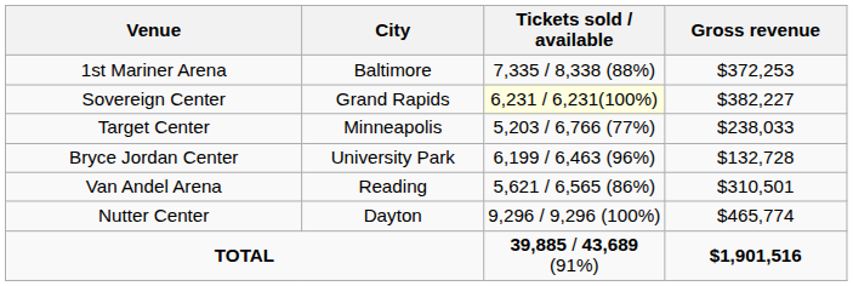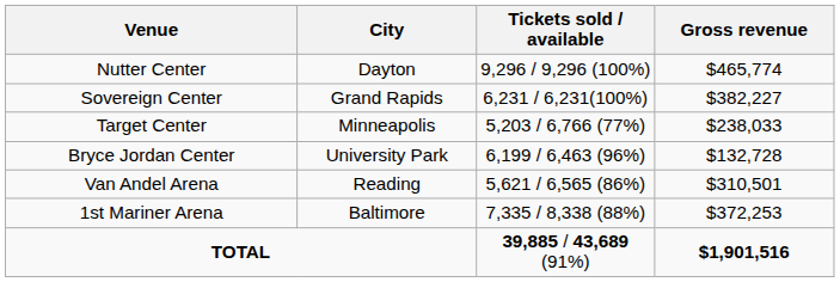rows swapped: Nutter Center <-> 1st Mariner Arena
Sovereign Center | Tickets sold / available: lightyellow background -> no background
